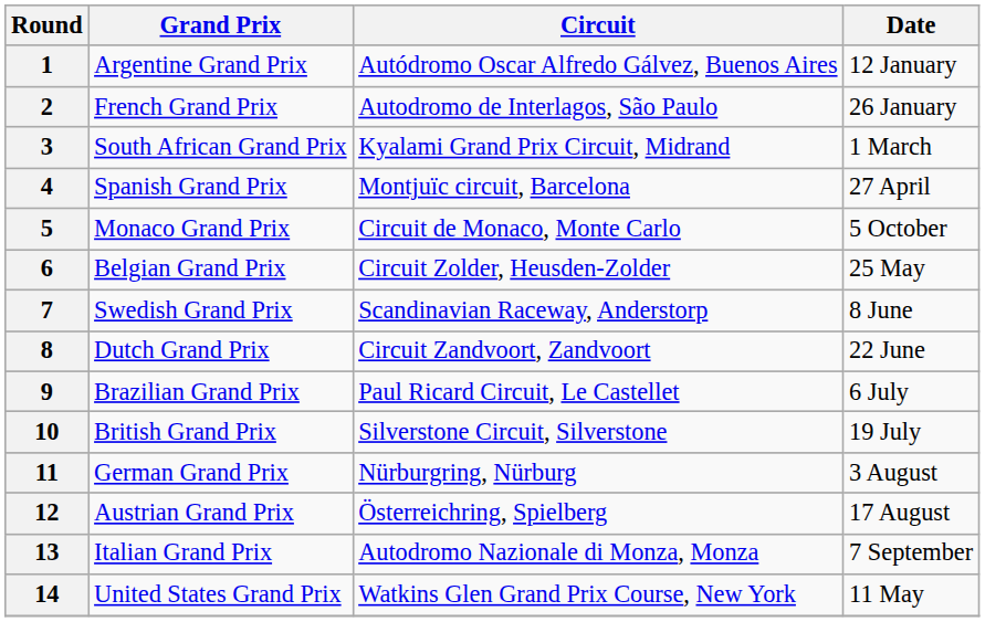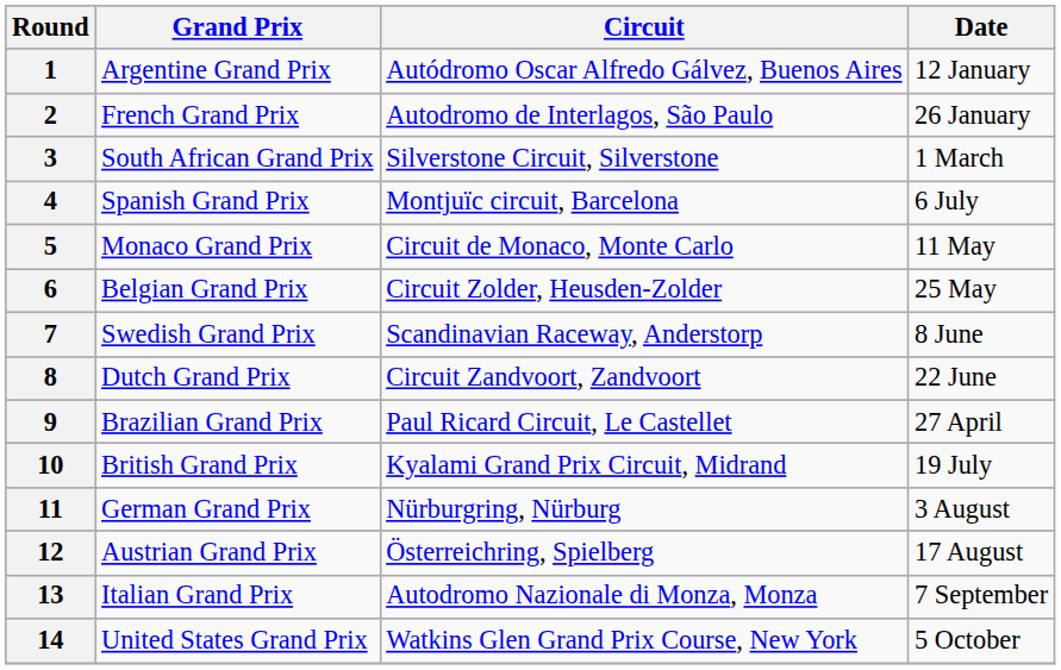3 | Circuit: Kyalami Grand Prix Circuit, Midrand -> Silverstone Circuit, Silverstone
4 | Date: 27 April -> 6 July
5 | Date: 5 October -> 11 May
9 | Date: 6 July -> 27 April
10 | Circuit: Silverstone Circuit, Silverstone -> Kyalami Grand Prix Circuit, Midrand
14 | Date: 11 May -> 5 October
